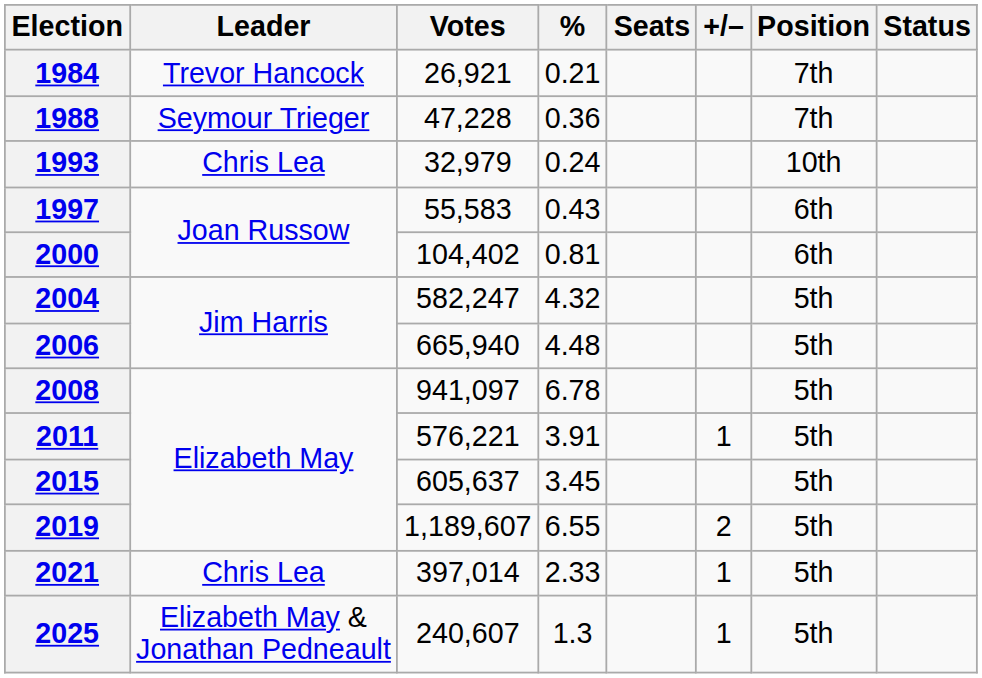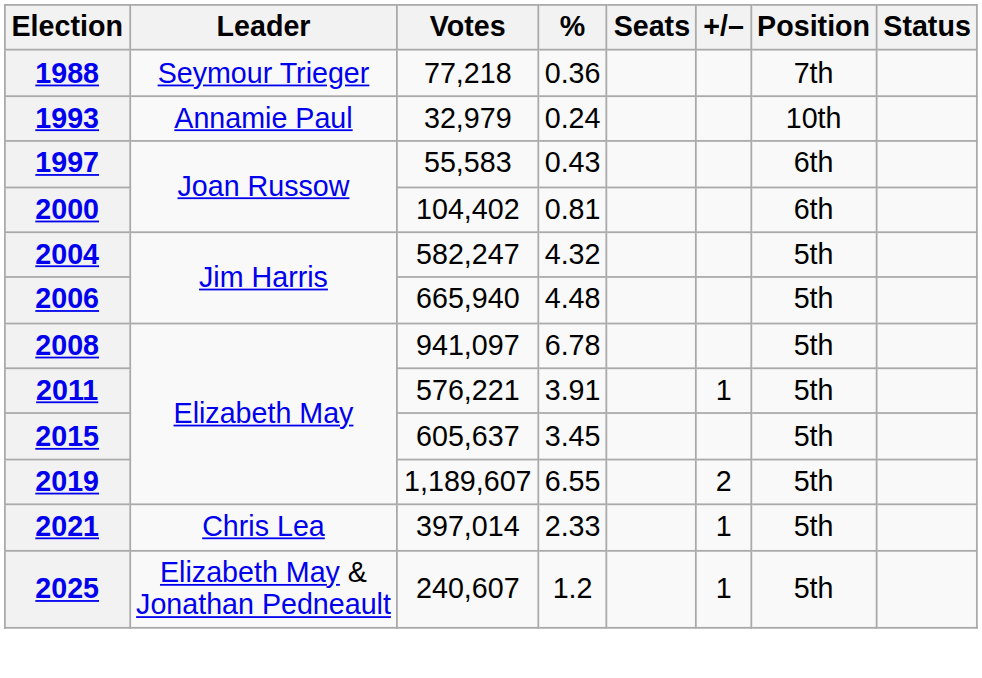- row: 1984 | Trevor Hancock | 26,921 | 0.21 | 7th
1988 | Votes: 47,228 -> 77,218
1993 | Leader: Chris Lea -> Annamie Paul
2025 | %: 1.3 -> 1.2
